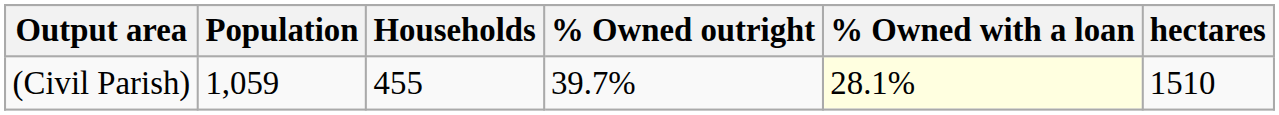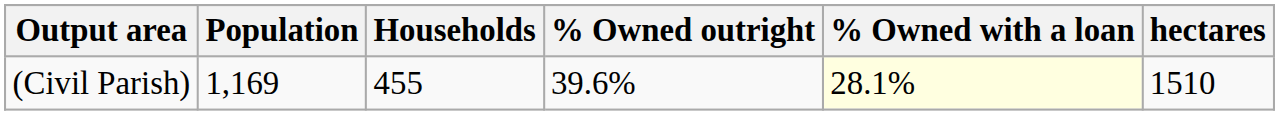(Civil Parish) | Population: 1,059 -> 1,169
(Civil Parish) | % Owned outright: 39.7% -> 39.6%
